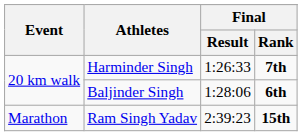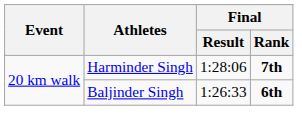Harminder Singh | Final / Result: 1:26:33 -> 1:28:06
Baljinder Singh | Final / Result: 1:28:06 -> 1:26:33
- row: Marathon | Ram Singh Yadav | 2:39:23 | 15th
